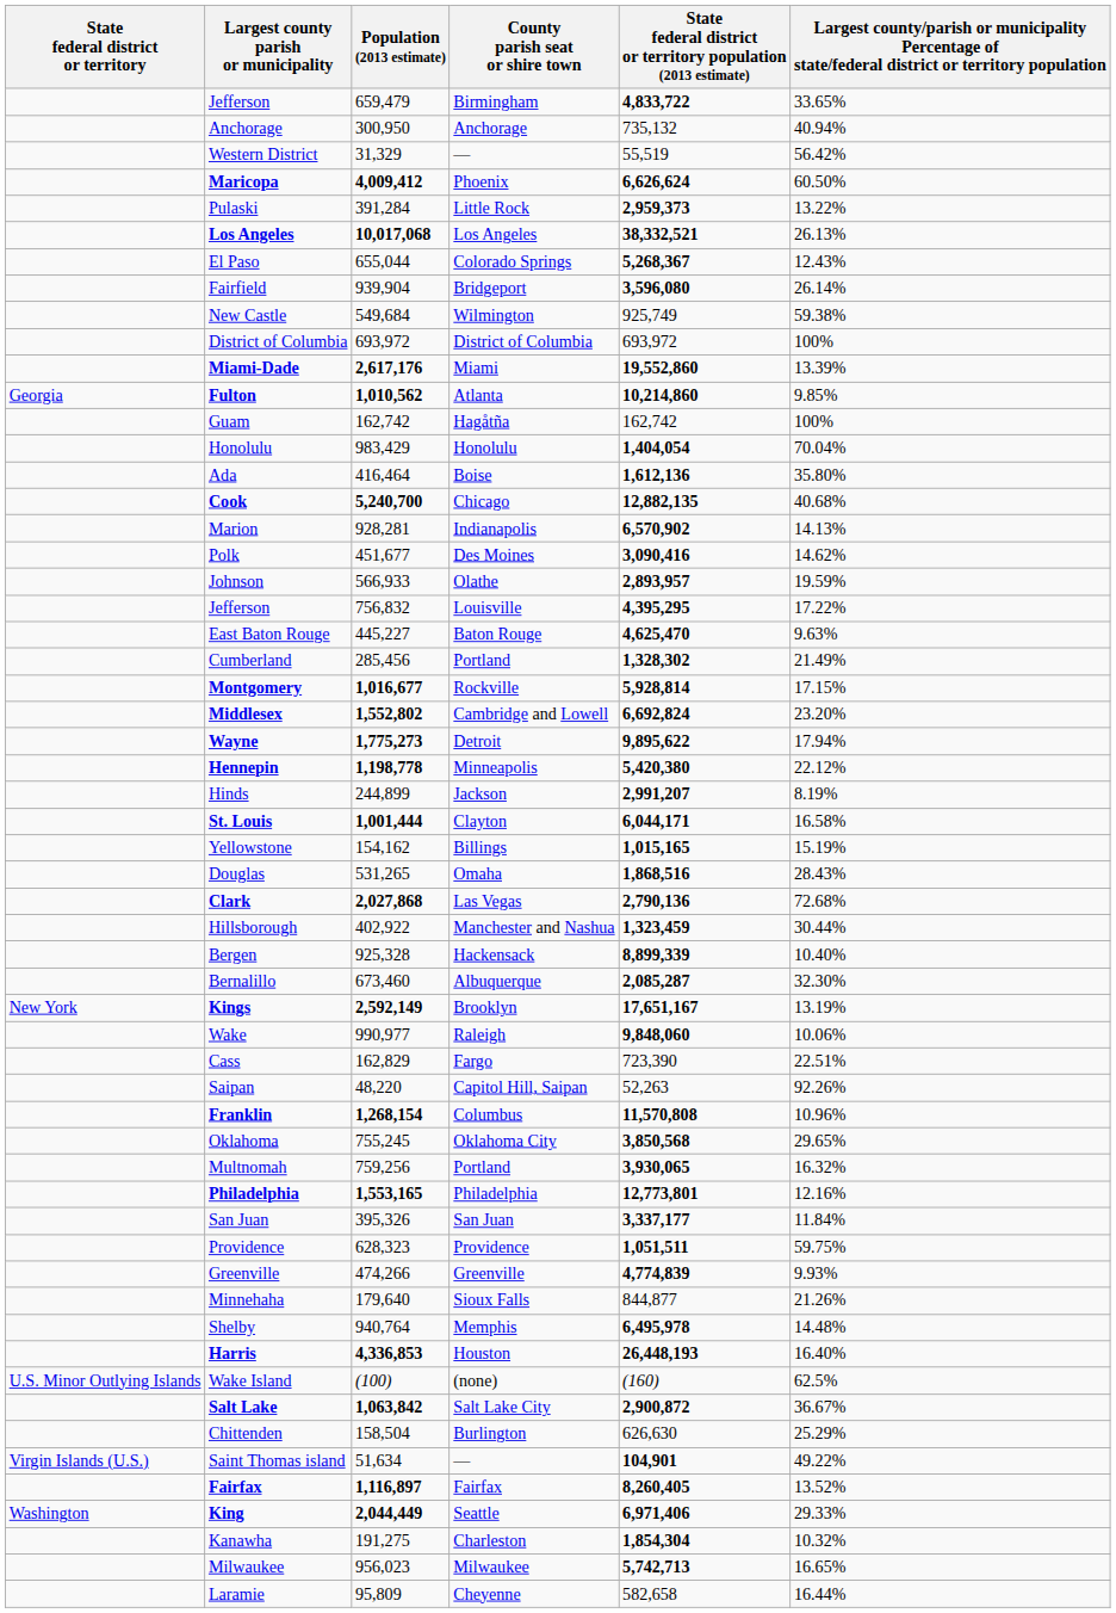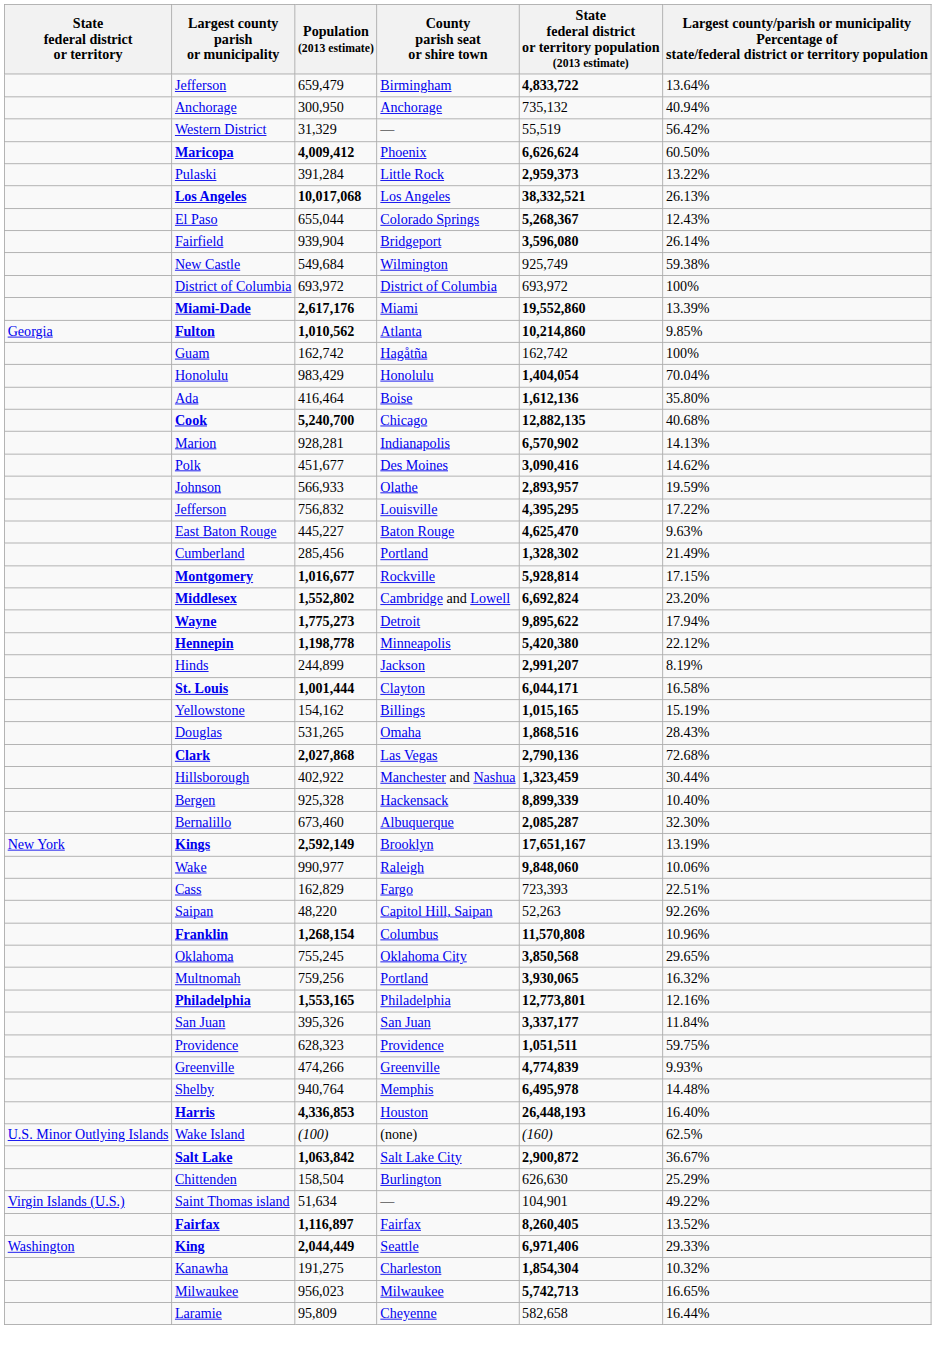Jefferson / Birmingham | column 6: 33.65% -> 13.64%
Cass | column 5: 723,390 -> 723,393
- row: Minnehaha | 179,640 | Sioux Falls | 844,877 | 21.26%
Saint Thomas island | column 5: bold -> normal
